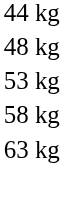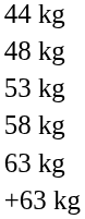+ row: +63 kg
